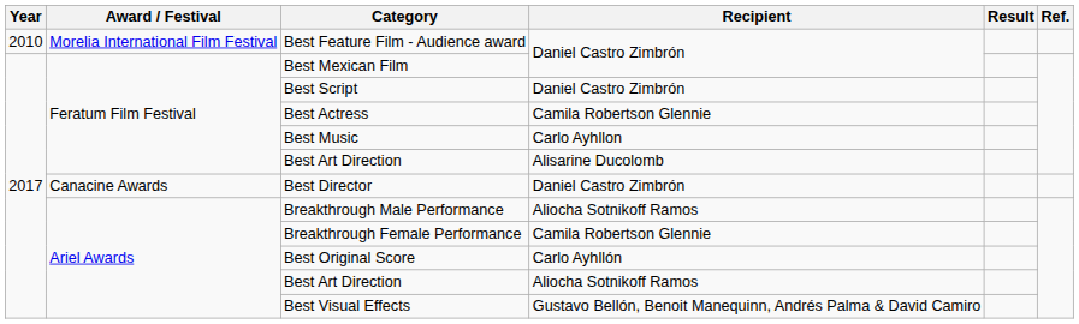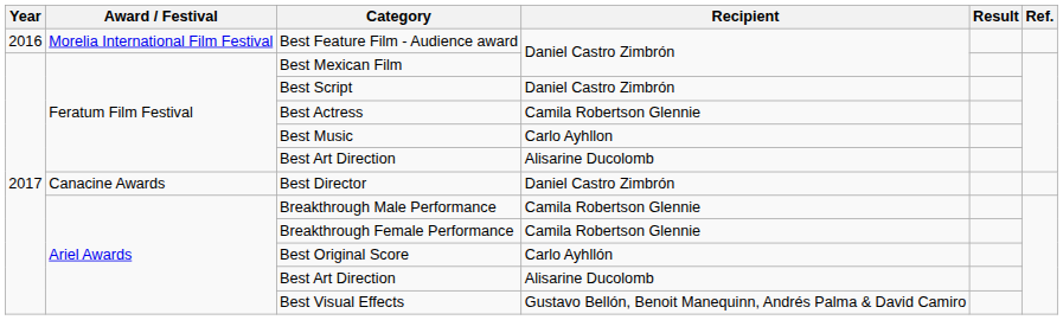Best Feature Film - Audience award | Year: 2010 -> 2016
Breakthrough Male Performance | Recipient: Aliocha Sotnikoff Ramos -> Camila Robertson Glennie
Ariel Awards / Best Art Direction | Recipient: Aliocha Sotnikoff Ramos -> Alisarine Ducolomb
